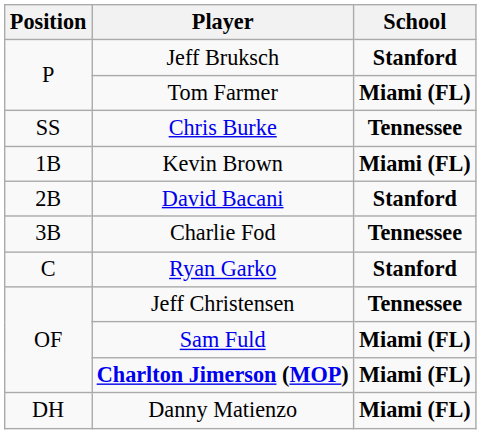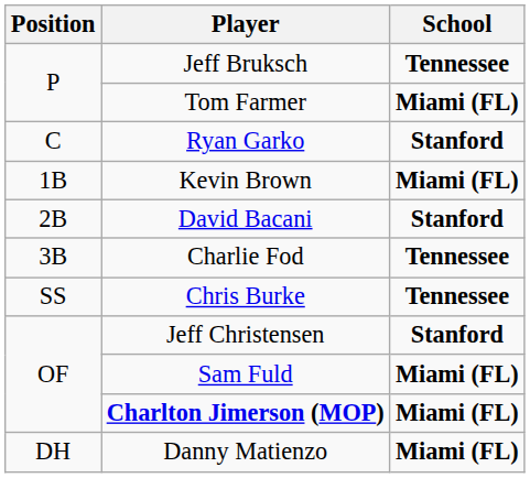Jeff Bruksch | School: Stanford -> Tennessee
rows swapped: Ryan Garko <-> Chris Burke
Jeff Christensen | School: Tennessee -> Stanford
